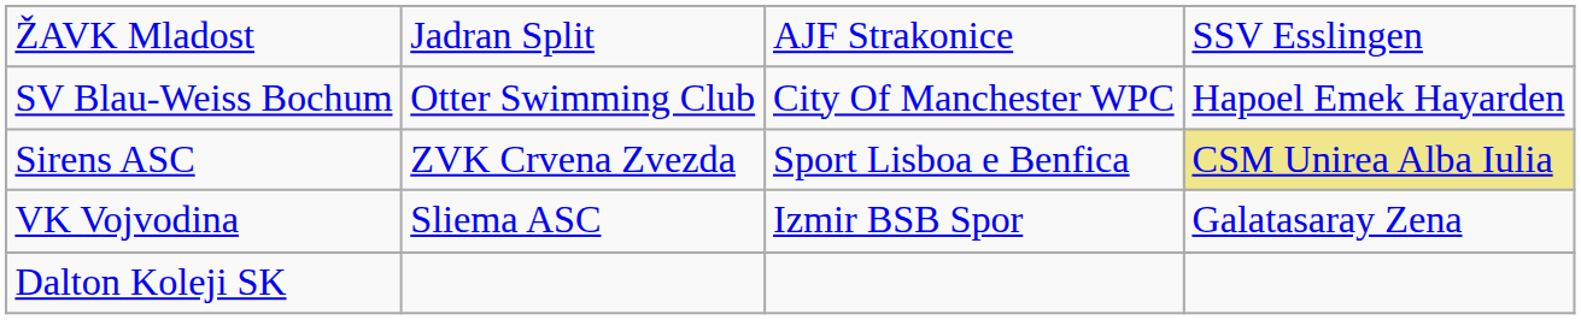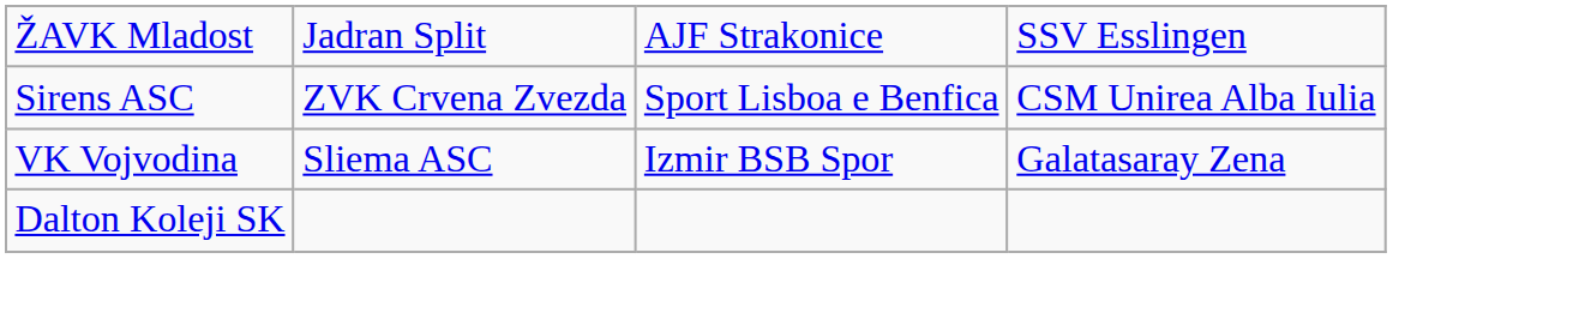- row: SV Blau-Weiss Bochum | Otter Swimming Club | City Of Manchester WPC | Hapoel Emek Hayarden
Sirens ASC | column 4: khaki background -> no background
